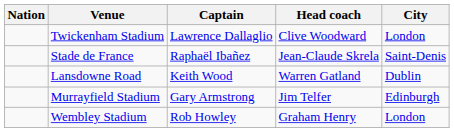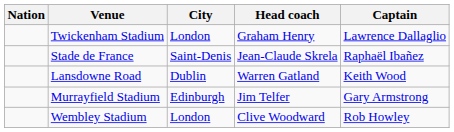columns swapped: City <-> Captain
Twickenham Stadium | Head coach: Clive Woodward -> Graham Henry
Wembley Stadium | Head coach: Graham Henry -> Clive Woodward
